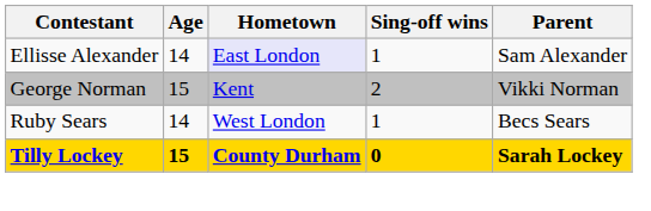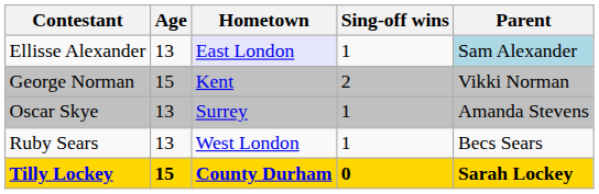Ellisse Alexander | Age: 14 -> 13
Ellisse Alexander | Parent: no background -> lightblue background
+ row: Oscar Skye | 13 | Surrey | 1 | Amanda Stevens
Ruby Sears | Age: 14 -> 13
